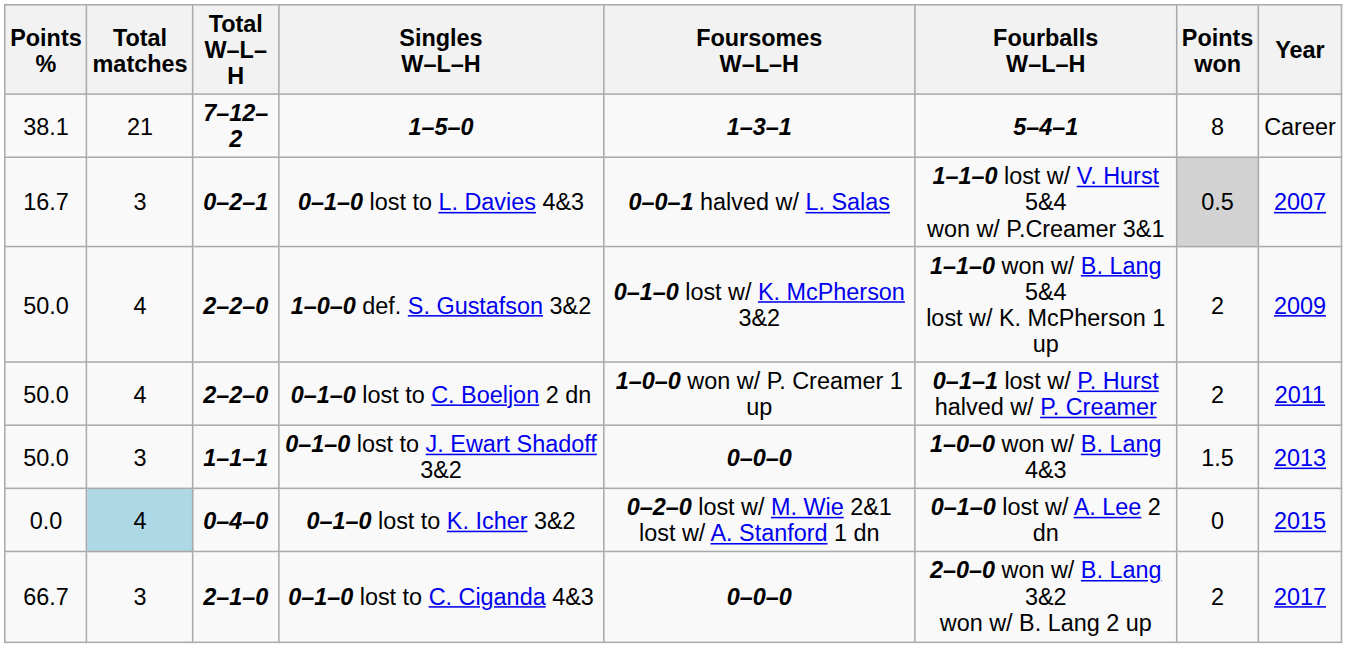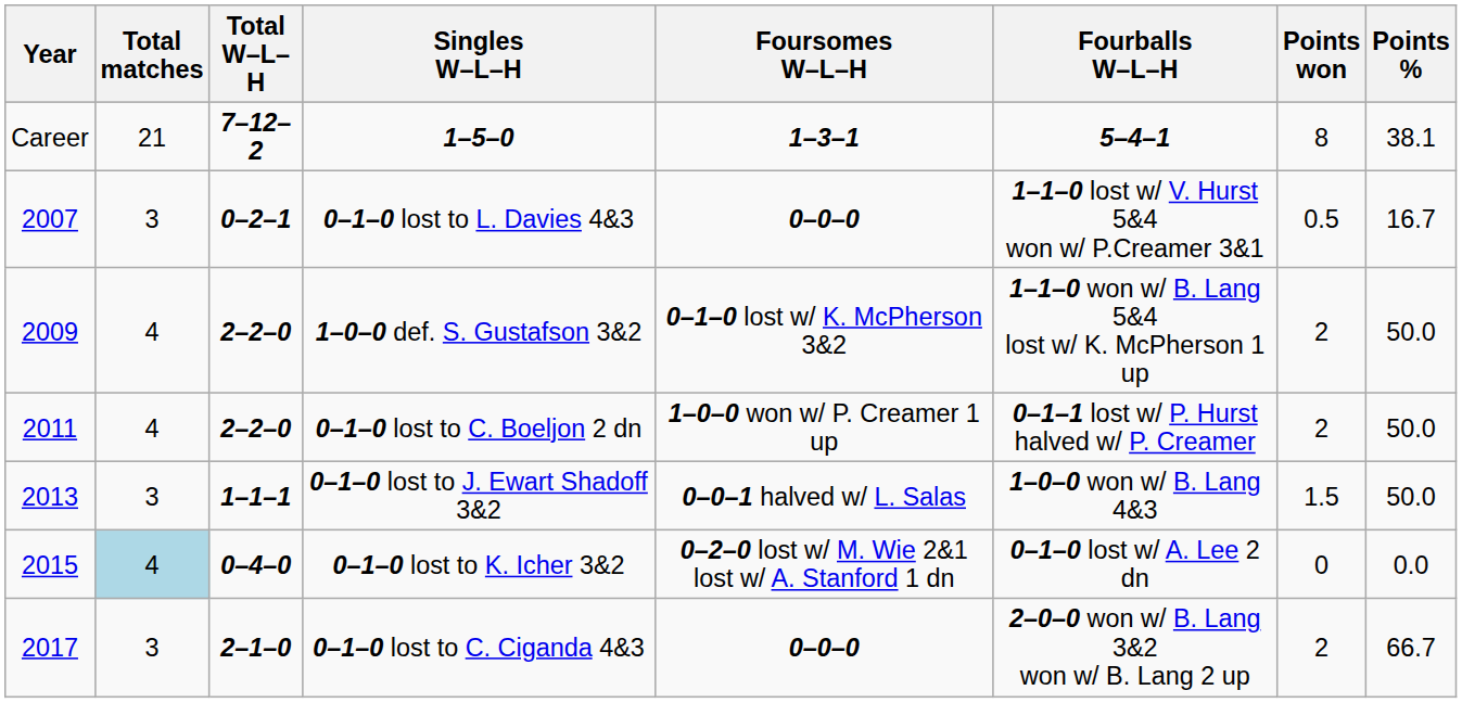columns swapped: Year <-> Points %
0–1–0 lost to L. Davies 4&3 | Foursomes W–L–H: 0–0–1 halved w/ L. Salas -> 0–0–0
0–1–0 lost to L. Davies 4&3 | Points won: lightgrey background -> no background
0–1–0 lost to J. Ewart Shadoff 3&2 | Foursomes W–L–H: 0–0–0 -> 0–0–1 halved w/ L. Salas
